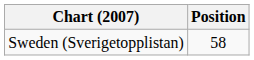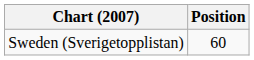Sweden (Sverigetopplistan) | Position: 58 -> 60
